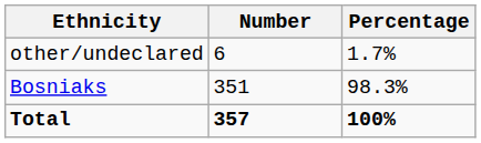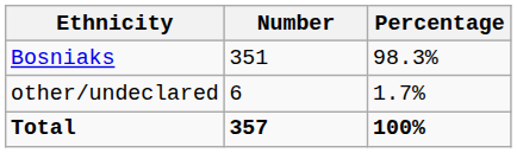rows swapped: Bosniaks <-> other/undeclared
